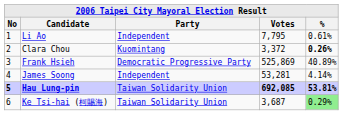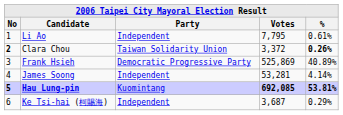Clara Chou | No: normal -> bold
Clara Chou | Party: Kuomintang -> Taiwan Solidarity Union
Hau Lung-pin | Party: Taiwan Solidarity Union -> Kuomintang
Ke Tsi-hai (柯賜海) | Party: Taiwan Solidarity Union -> Independent
Ke Tsi-hai (柯賜海) | %: lightgreen background -> no background
